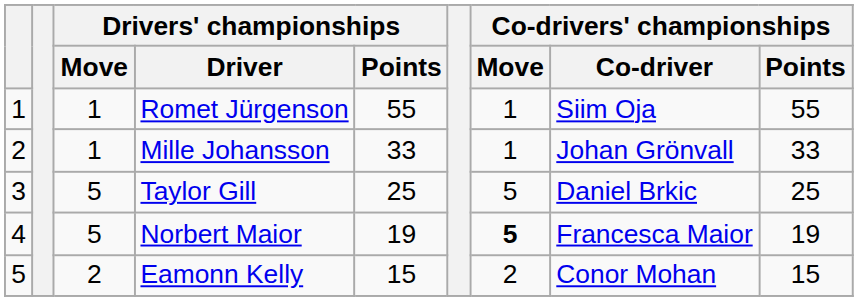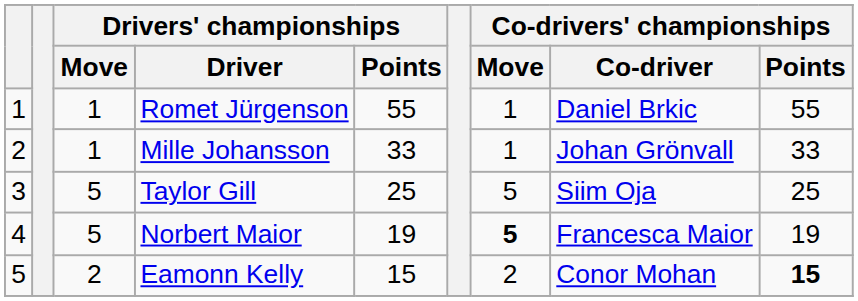Romet Jürgenson | Co-drivers' championships / Co-driver: Siim Oja -> Daniel Brkic
Taylor Gill | Co-drivers' championships / Co-driver: Daniel Brkic -> Siim Oja
Eamonn Kelly | Co-drivers' championships / Points: normal -> bold
